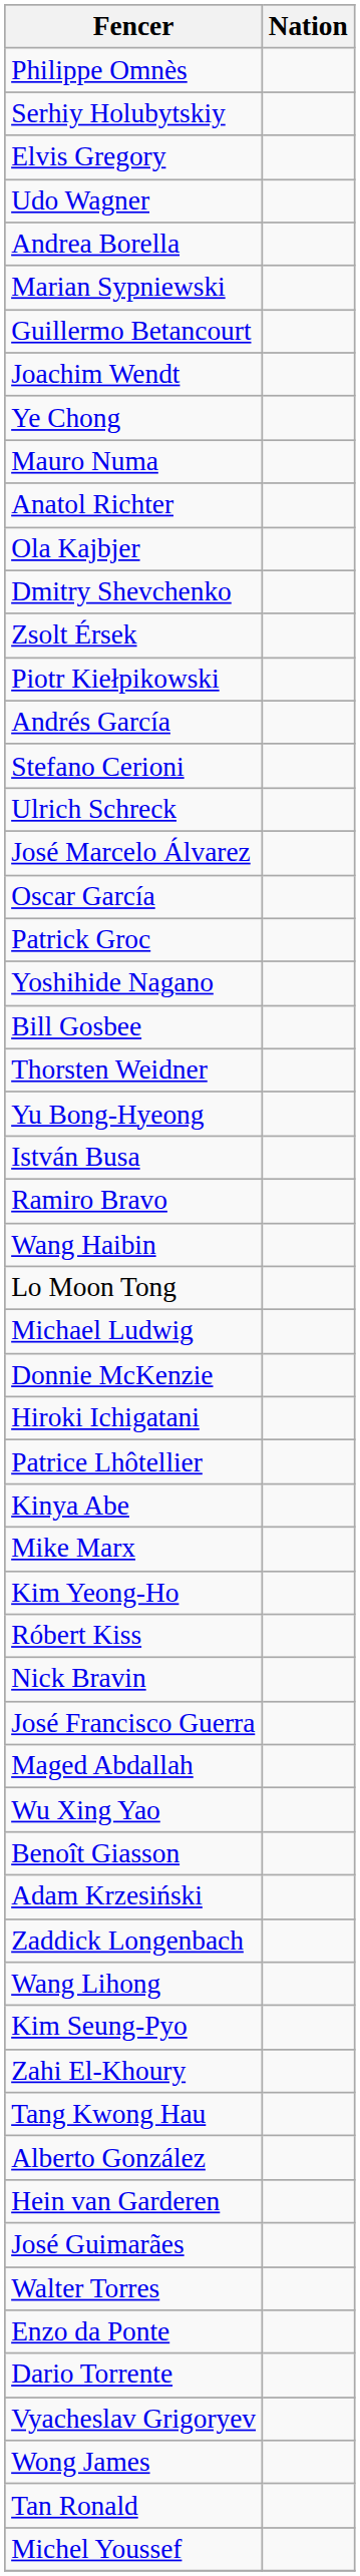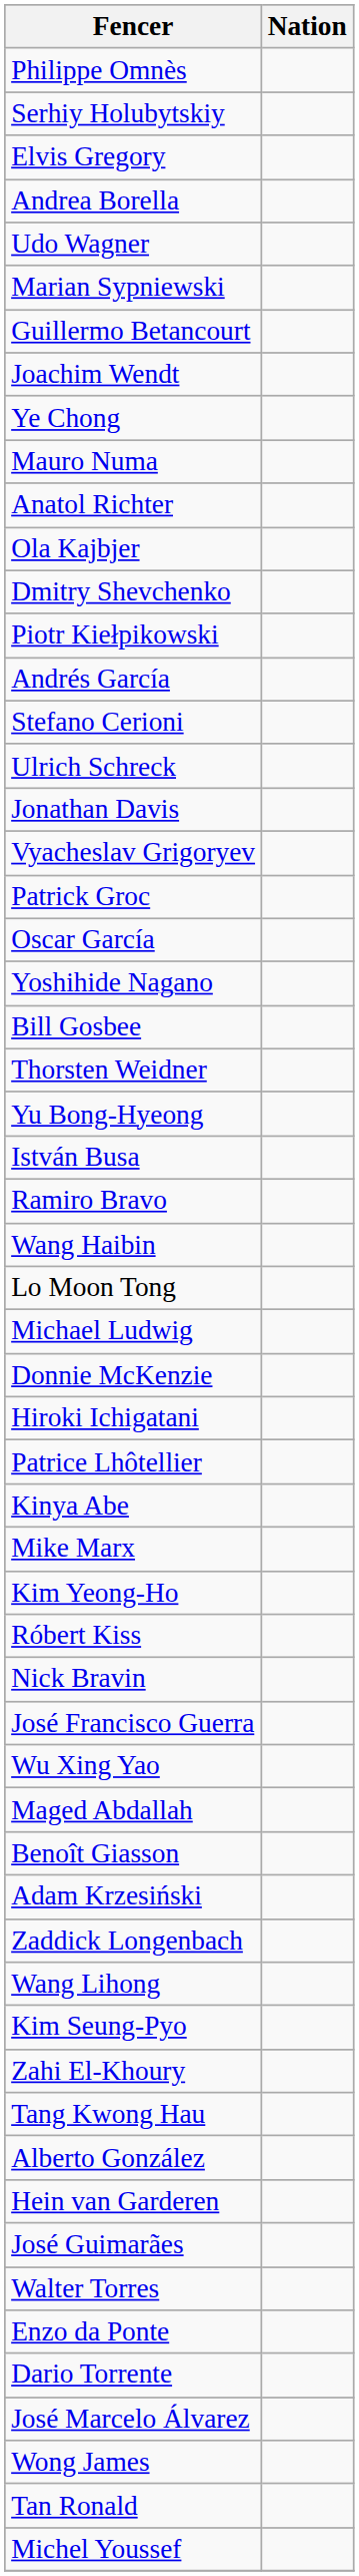rows swapped: Udo Wagner <-> Andrea Borella
- row: Zsolt Érsek
+ row: Jonathan Davis
rows swapped: Vyacheslav Grigoryev <-> José Marcelo Álvarez
rows swapped: Oscar García <-> Patrick Groc
rows swapped: Maged Abdallah <-> Wu Xing Yao
